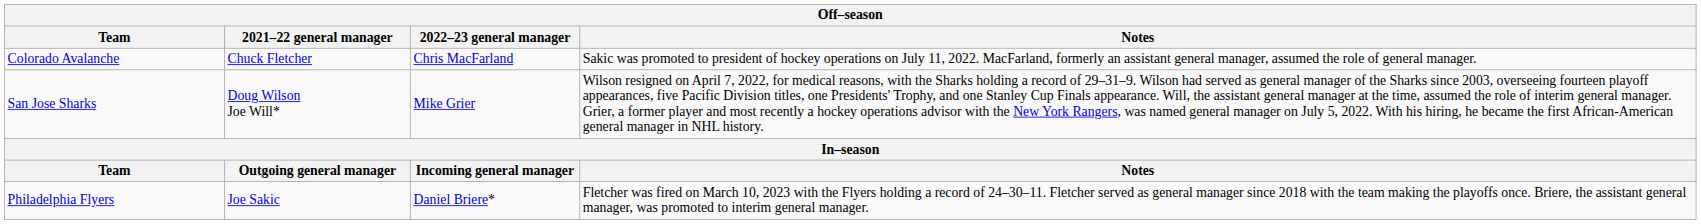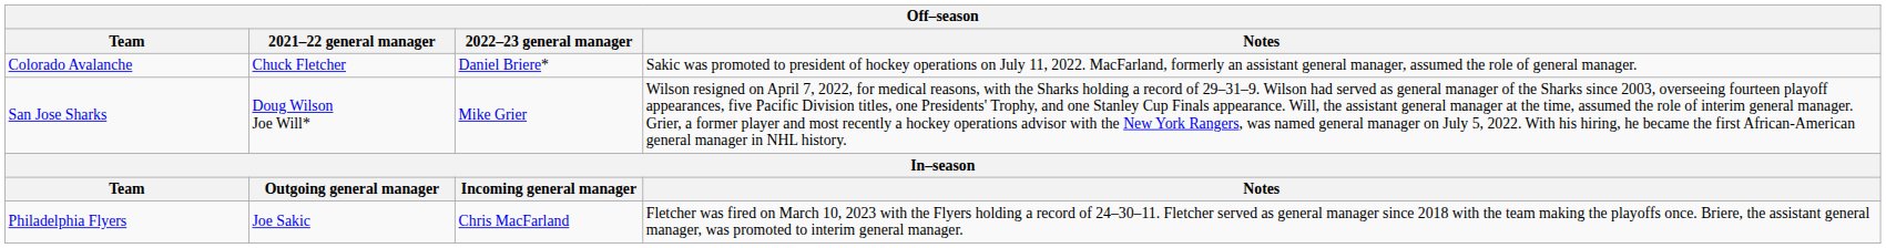Colorado Avalanche | 2022–23 general manager: Chris MacFarland -> Daniel Briere*
Philadelphia Flyers | 2022–23 general manager: Daniel Briere* -> Chris MacFarland
